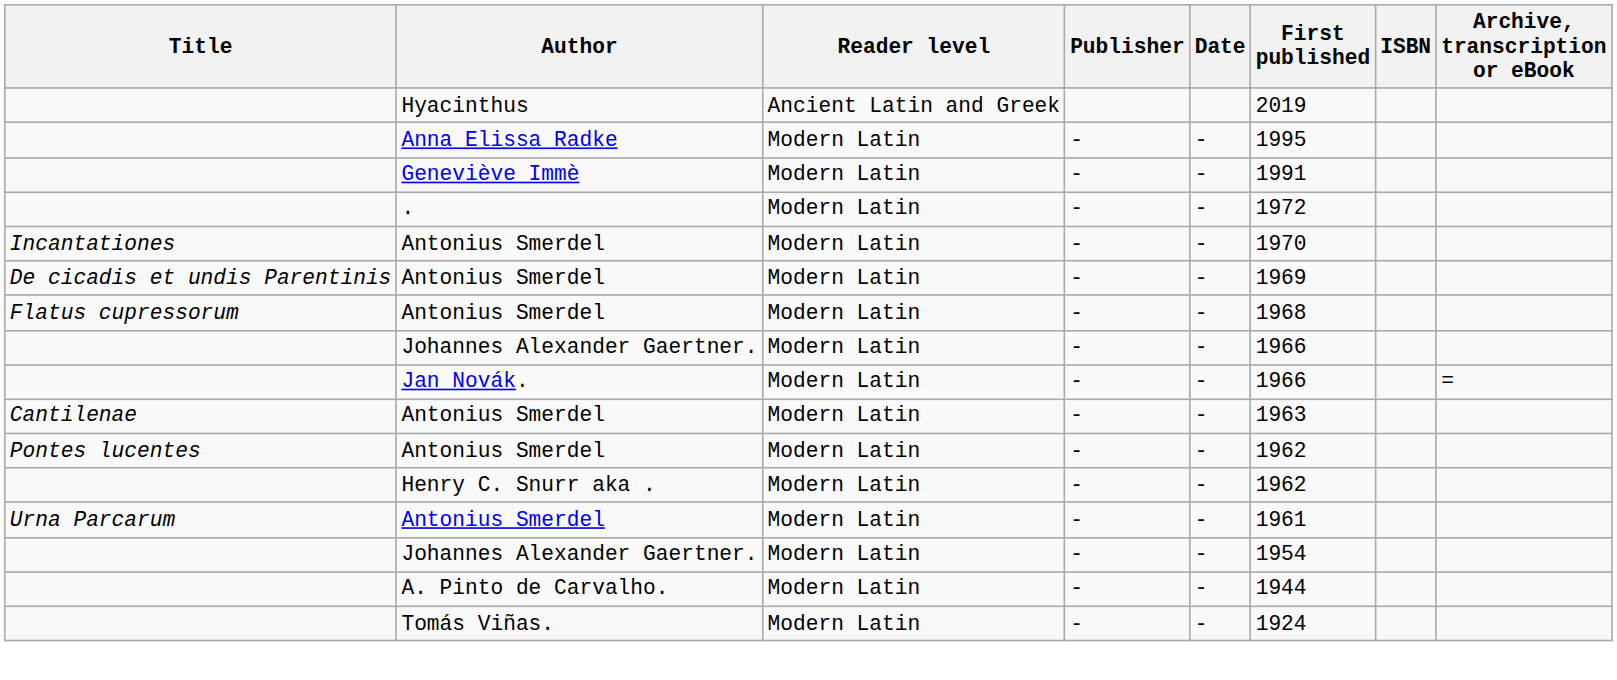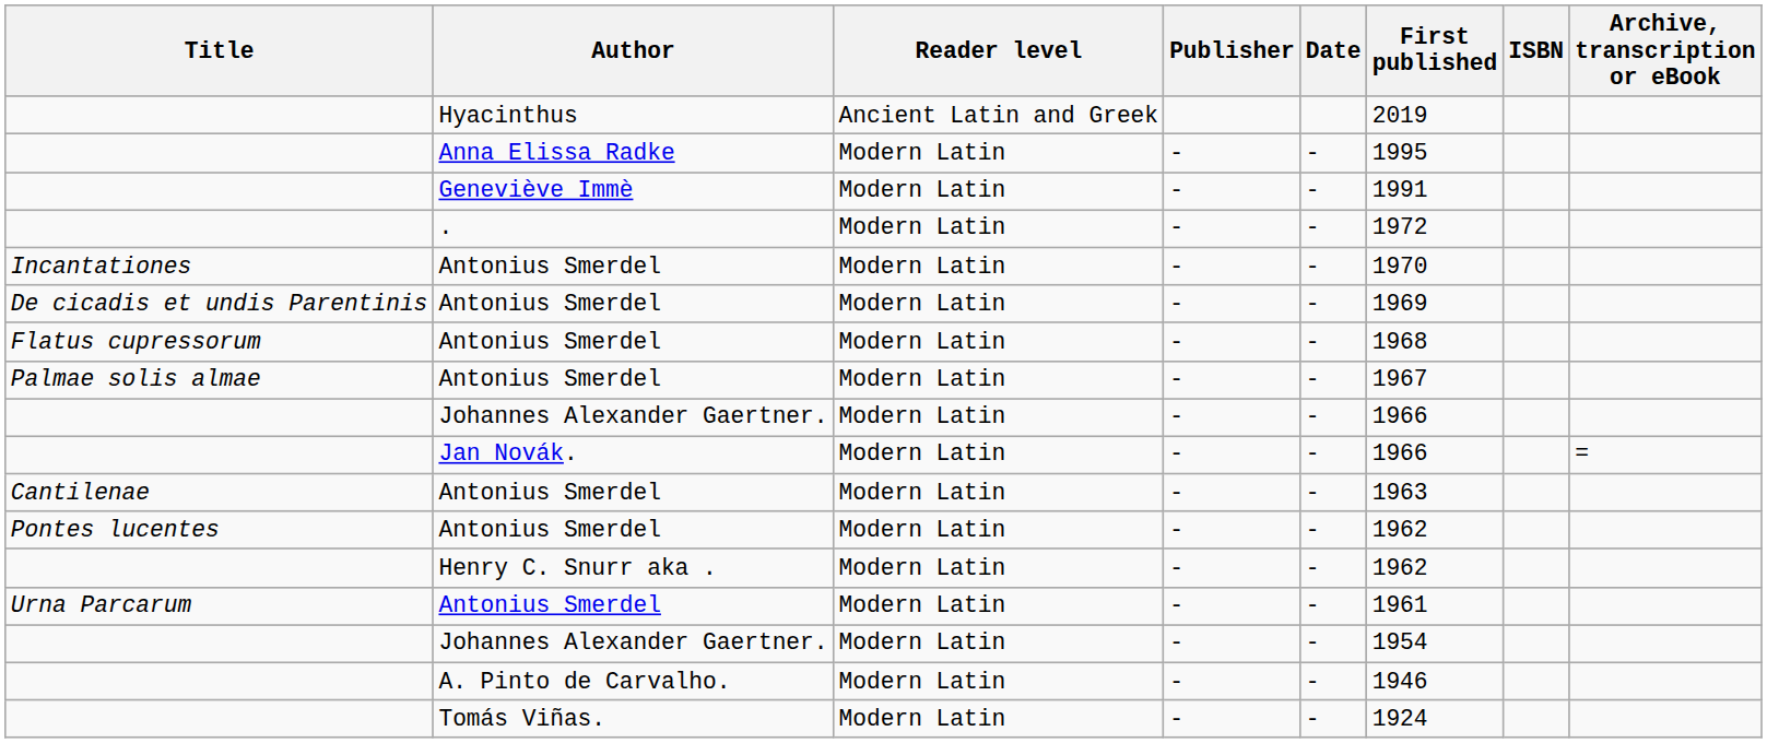+ row: Palmae solis almae | Antonius Smerdel | Modern Latin | - | - | 1967
A. Pinto de Carvalho. | First published: 1944 -> 1946
